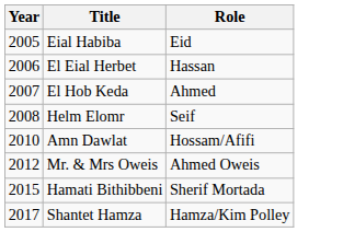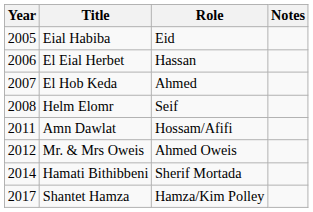+ column: Notes
Amn Dawlat | Year: 2010 -> 2011
Hamati Bithibbeni | Year: 2015 -> 2014
